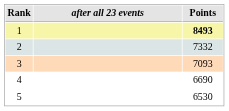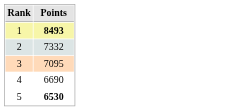- column: after all 23 events
3 | Points: 7093 -> 7095
5 | Points: normal -> bold
